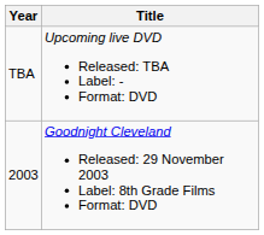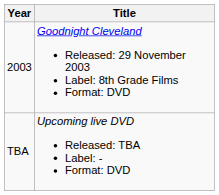rows swapped: 2003 <-> TBA
